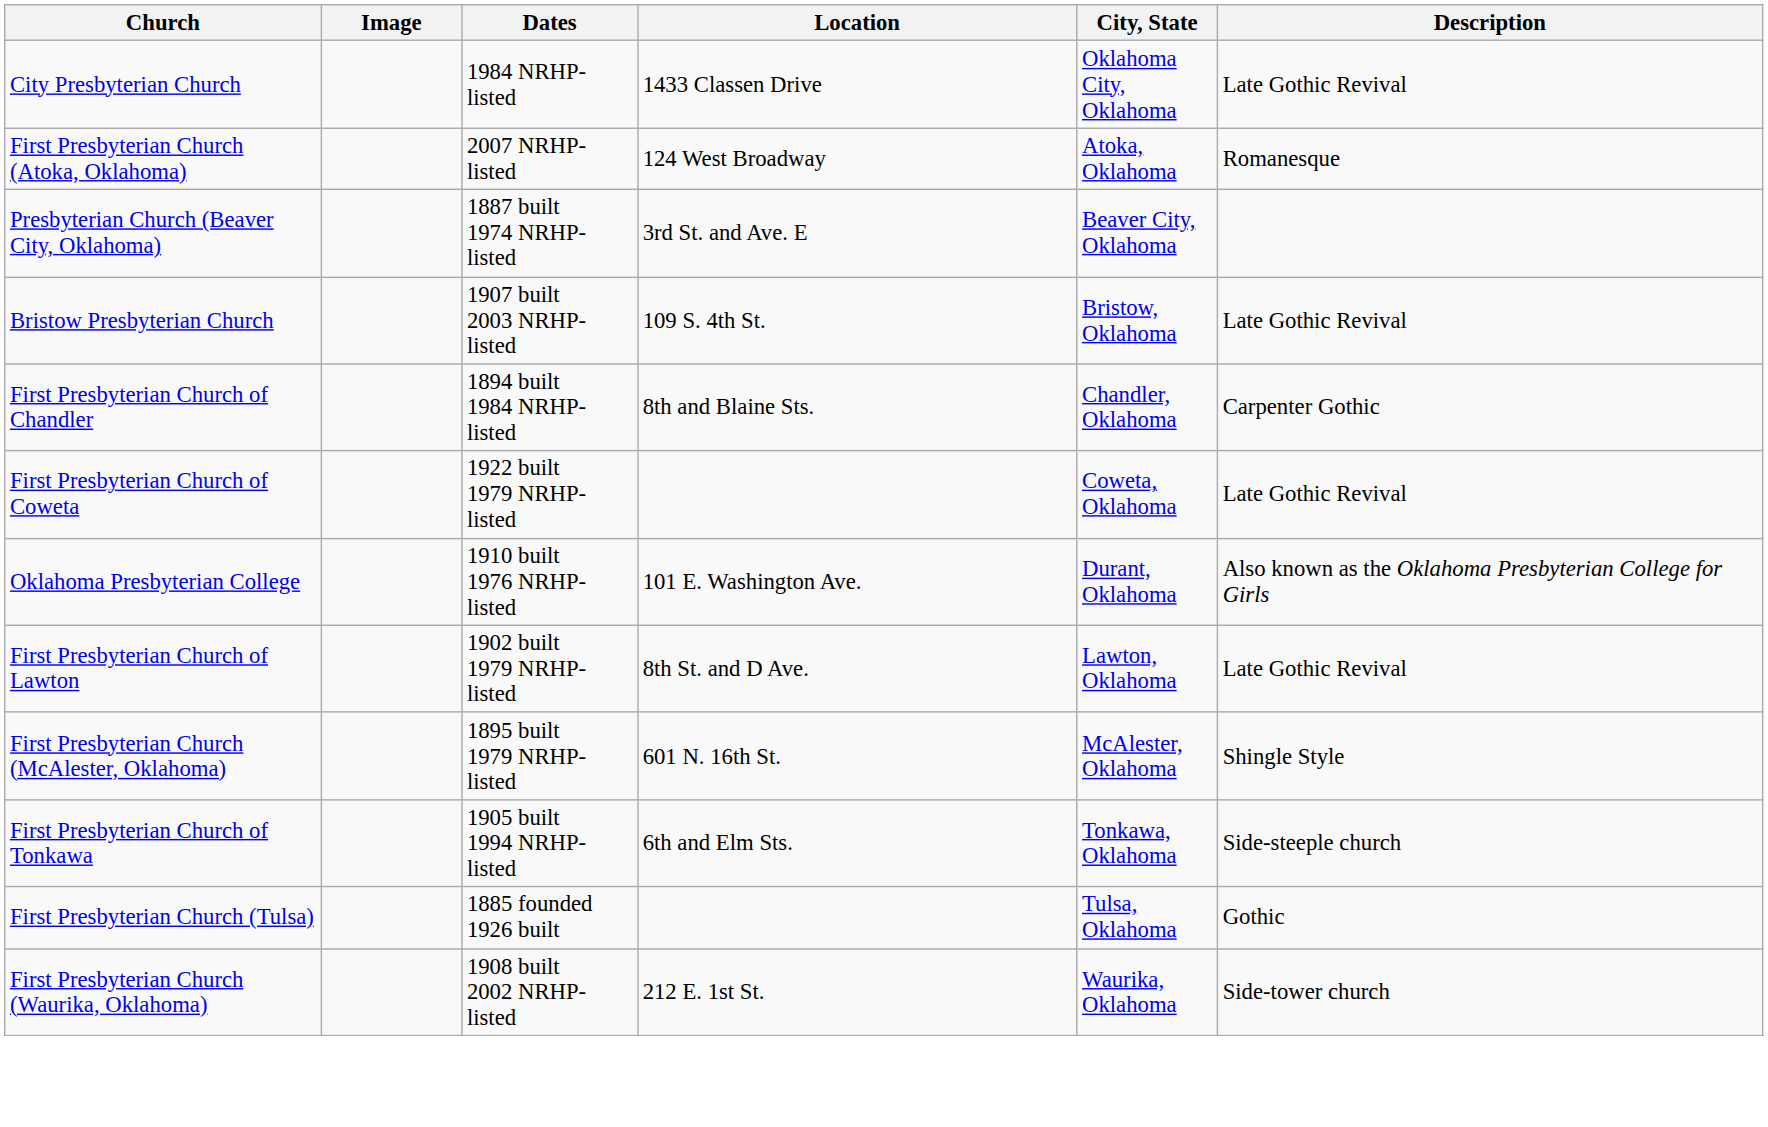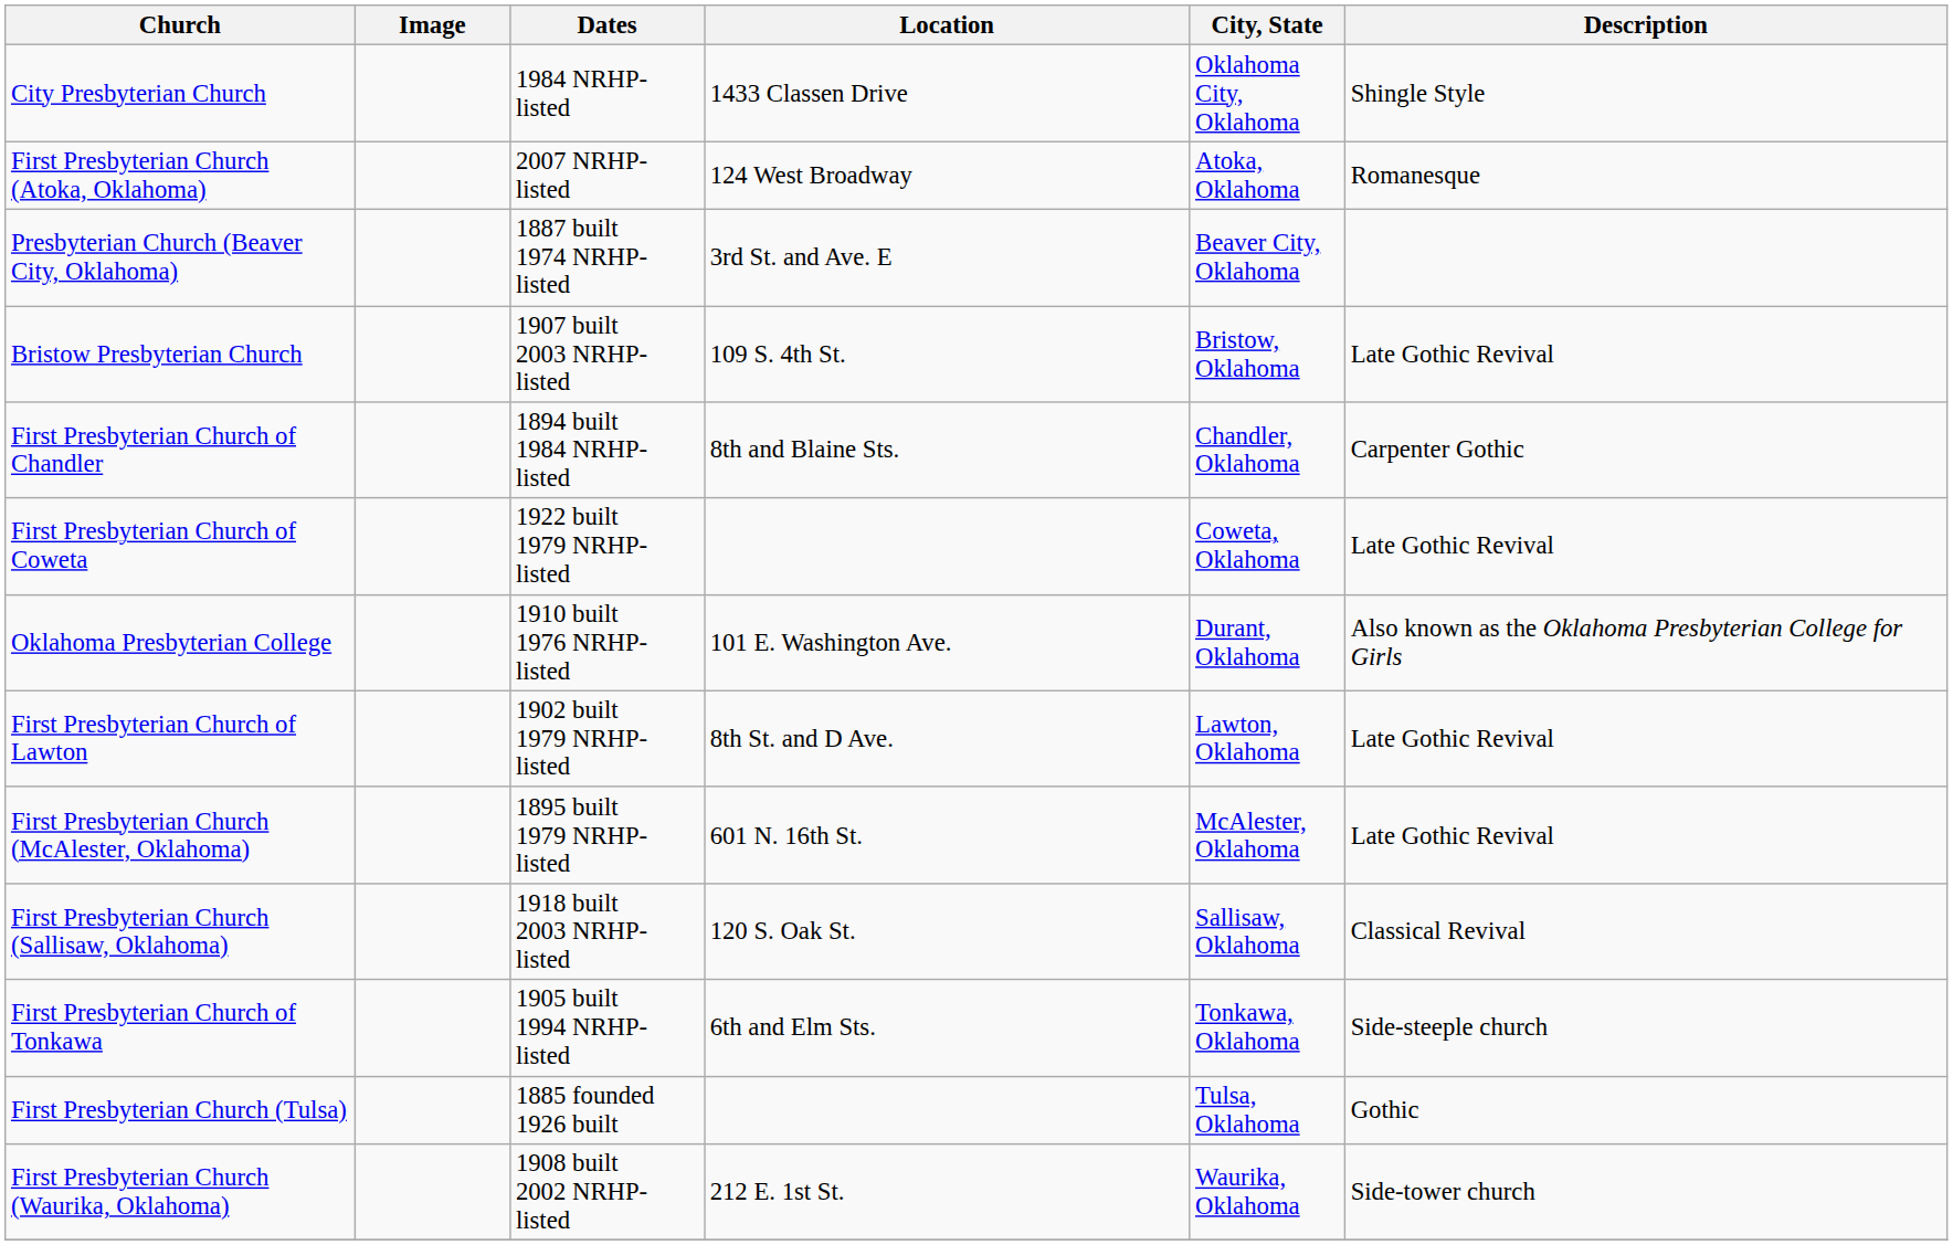City Presbyterian Church | Description: Late Gothic Revival -> Shingle Style
First Presbyterian Church (McAlester, Oklahoma) | Description: Shingle Style -> Late Gothic Revival
+ row: First Presbyterian Church (Sallisaw, Oklahoma) | 1918 built 2003 NRHP-listed | 120 S. Oak St. | Sallisaw, Oklahoma | Classical Revival
